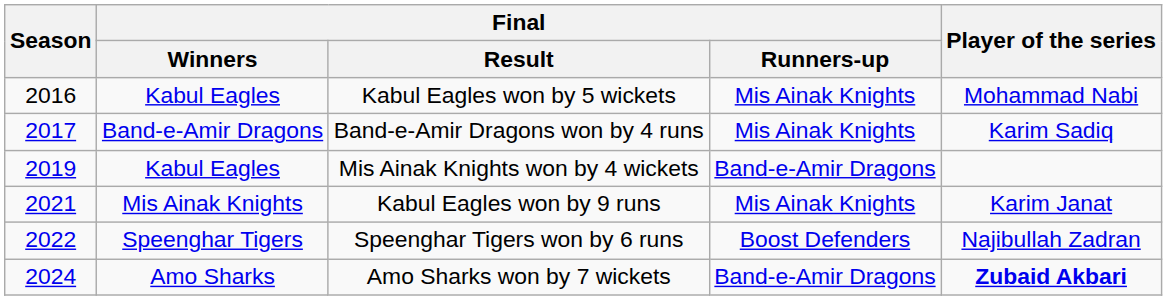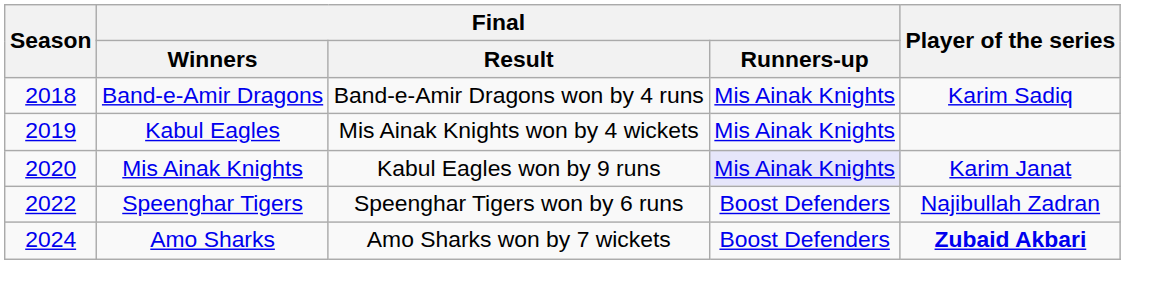- row: 2016 | Kabul Eagles | Kabul Eagles won by 5 wickets | Mis Ainak Knights | Mohammad Nabi
Band-e-Amir Dragons won by 4 runs | Season: 2017 -> 2018
Mis Ainak Knights won by 4 wickets | Final / Runners-up: Band-e-Amir Dragons -> Mis Ainak Knights
Kabul Eagles won by 9 runs | Season: 2021 -> 2020
Kabul Eagles won by 9 runs | Final / Runners-up: no background -> lavender background
Amo Sharks won by 7 wickets | Final / Runners-up: Band-e-Amir Dragons -> Boost Defenders
